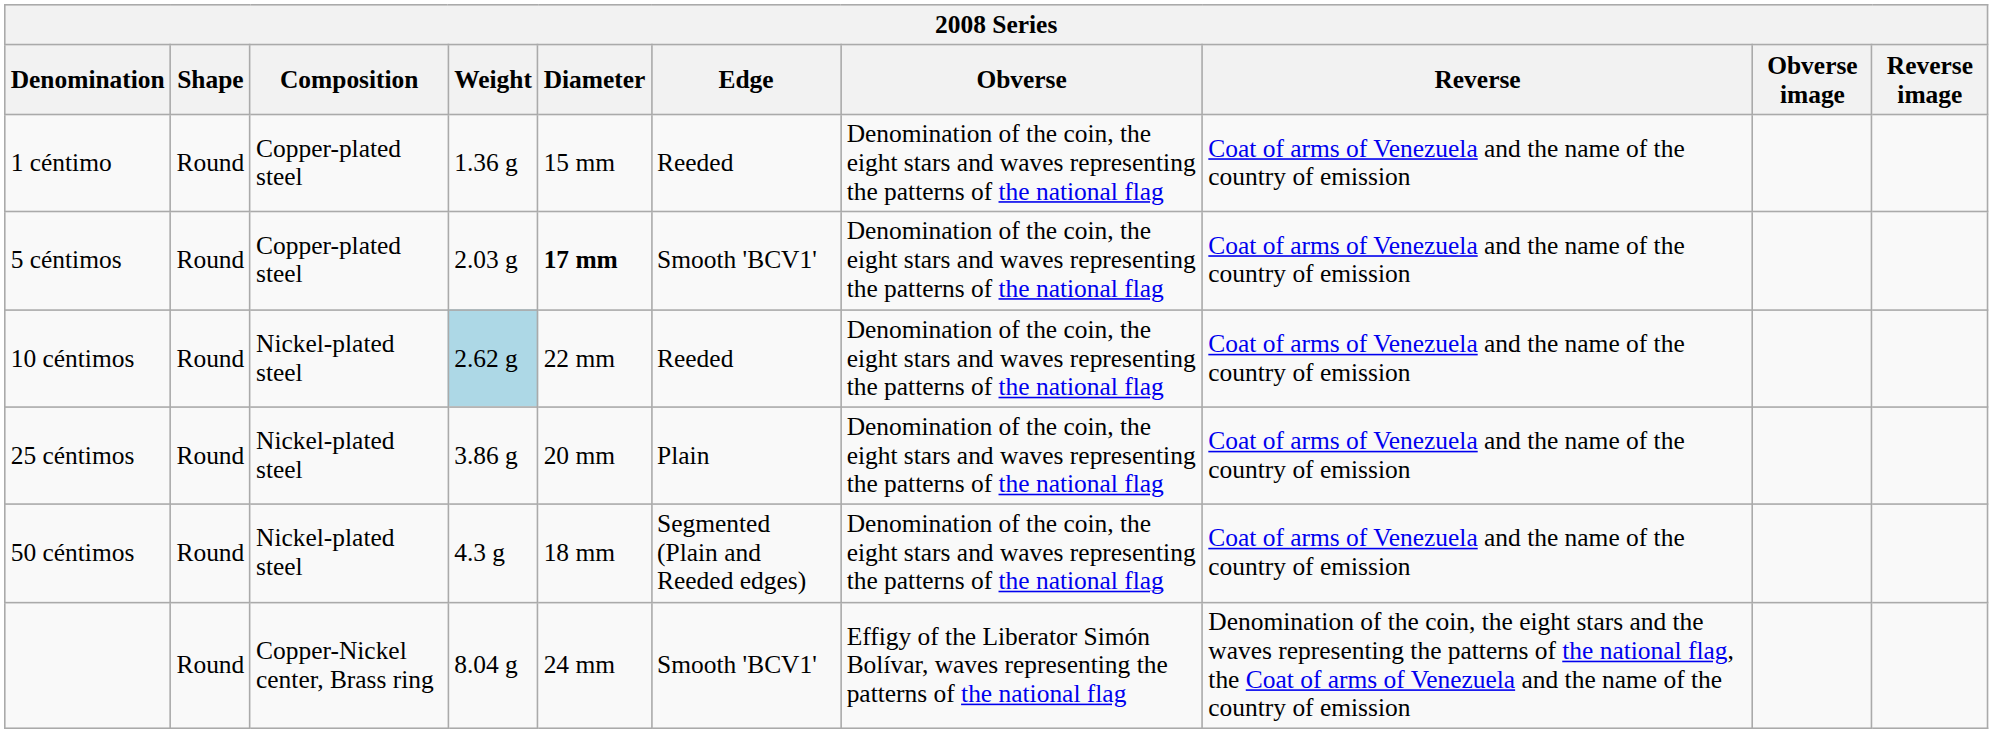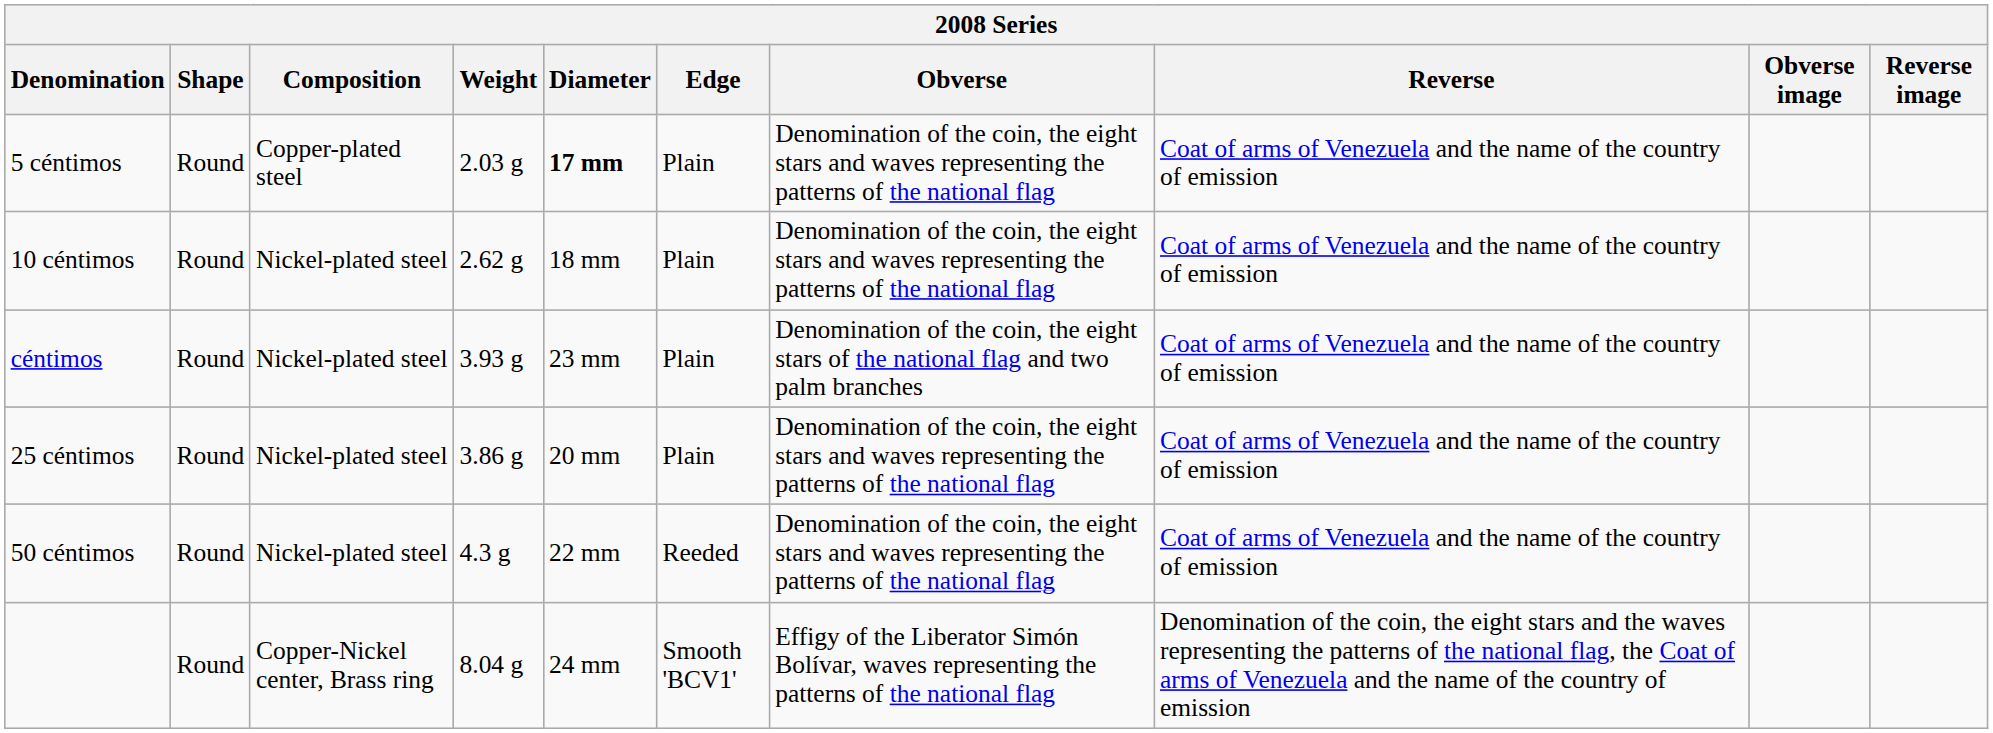- row: 1 céntimo | Round | Copper-plated steel | 1.36 g | 15 mm | Reeded | Denomination of the coin, the eight stars and waves representing the patterns of the national flag | Coat of arms of Venezuela and the name of the country of emission
5 céntimos | Edge: Smooth 'BCV1' -> Plain
10 céntimos | Weight: lightblue background -> no background
10 céntimos | Diameter: 22 mm -> 18 mm
10 céntimos | Edge: Reeded -> Plain
+ row: céntimos | Round | Nickel-plated steel | 3.93 g | 23 mm | Plain | Denomination of the coin, the eight stars of the national flag and two palm branches | Coat of arms of Venezuela and the name of the country of emission
50 céntimos | Diameter: 18 mm -> 22 mm
50 céntimos | Edge: Segmented (Plain and Reeded edges) -> Reeded
